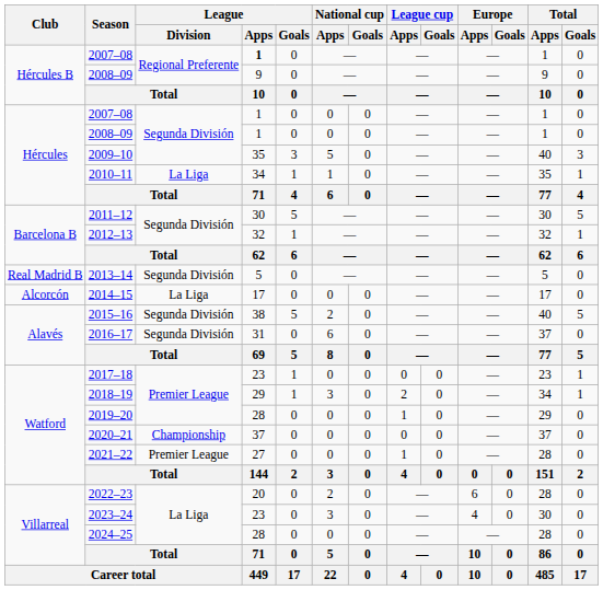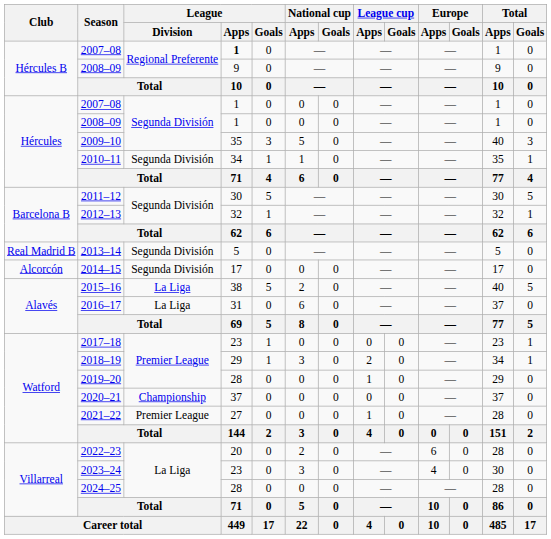2010–11 | League / Division: La Liga -> Segunda División
2014–15 | League / Division: La Liga -> Segunda División
2015–16 | League / Division: Segunda División -> La Liga
2016–17 | League / Division: Segunda División -> La Liga
